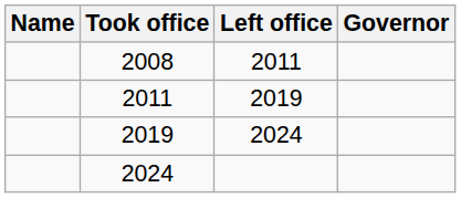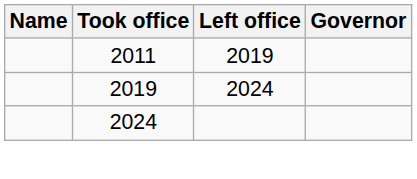- row: 2008 | 2011
